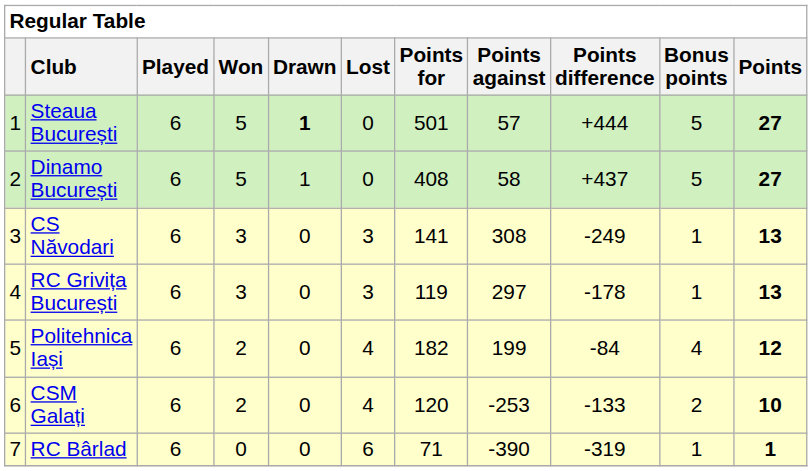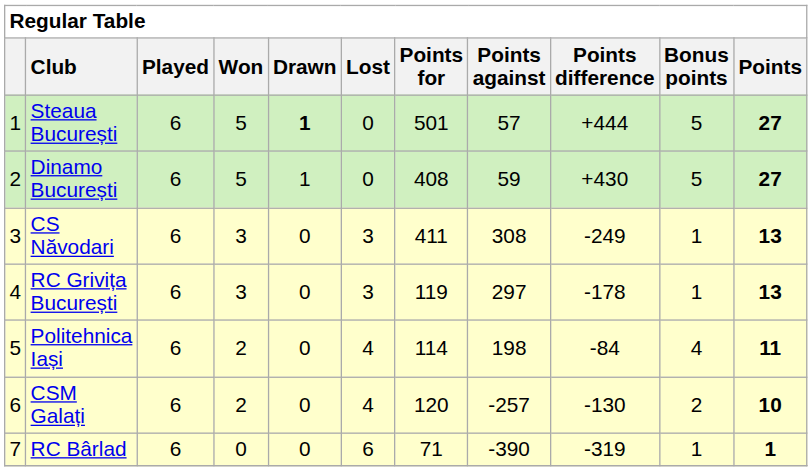Dinamo București | Points against: 58 -> 59
Dinamo București | Points difference: +437 -> +430
CS Năvodari | Points for: 141 -> 411
Politehnica Iași | Points for: 182 -> 114
Politehnica Iași | Points against: 199 -> 198
Politehnica Iași | Points: 12 -> 11
CSM Galați | Points against: -253 -> -257
CSM Galați | Points difference: -133 -> -130
